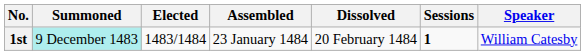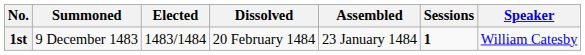columns swapped: Assembled <-> Dissolved
1st | Summoned: paleturquoise background -> no background
